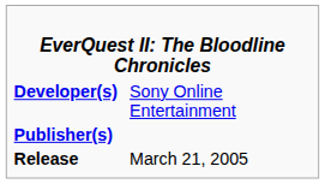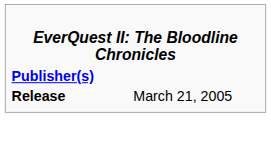- row: Developer(s) | Sony Online Entertainment
